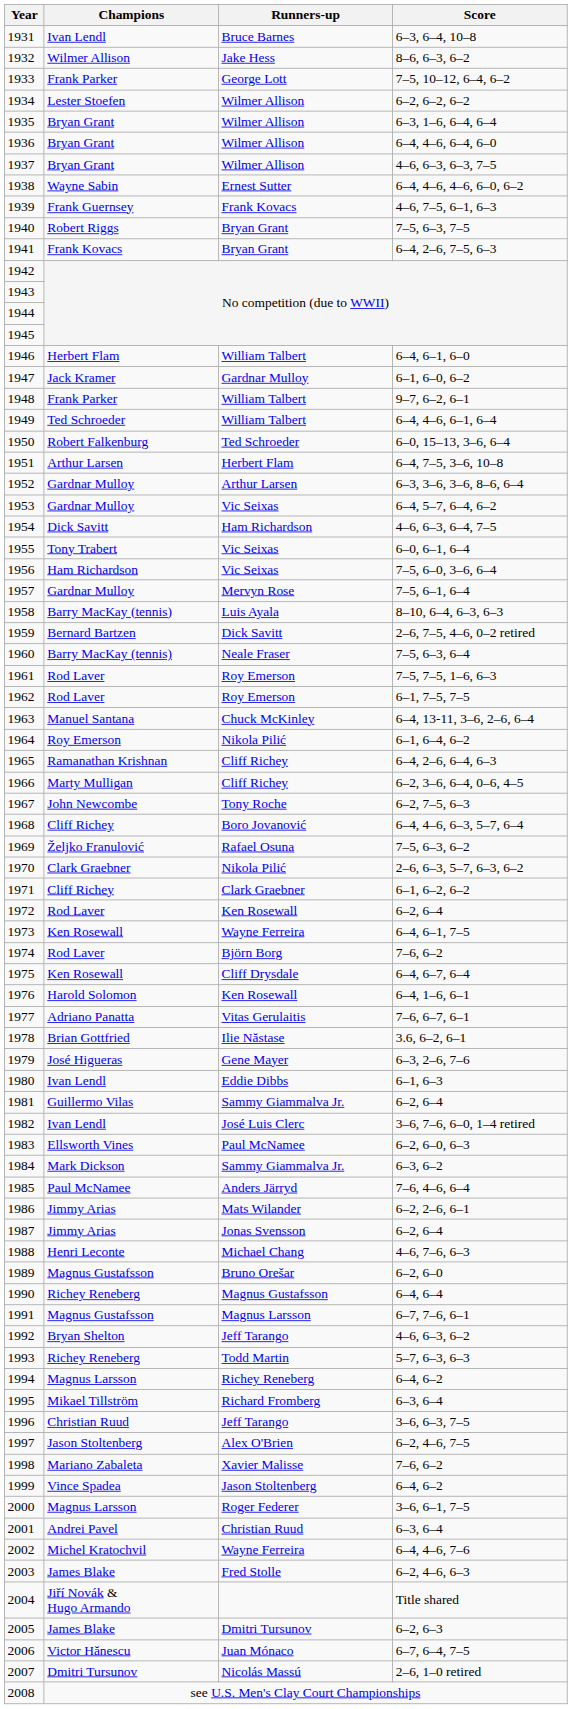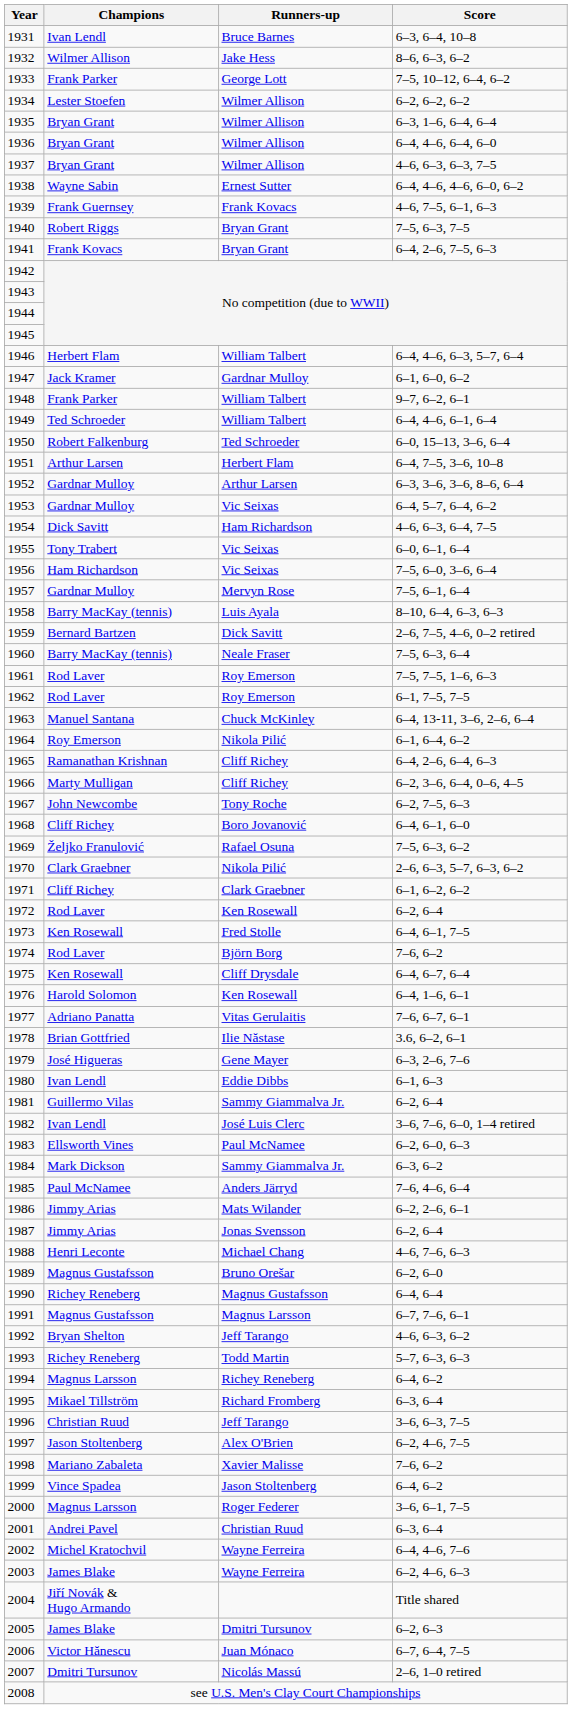1946 | Score: 6–4, 6–1, 6–0 -> 6–4, 4–6, 6–3, 5–7, 6–4
1968 | Score: 6–4, 4–6, 6–3, 5–7, 6–4 -> 6–4, 6–1, 6–0
1973 | Runners-up: Wayne Ferreira -> Fred Stolle
2003 | Runners-up: Fred Stolle -> Wayne Ferreira
